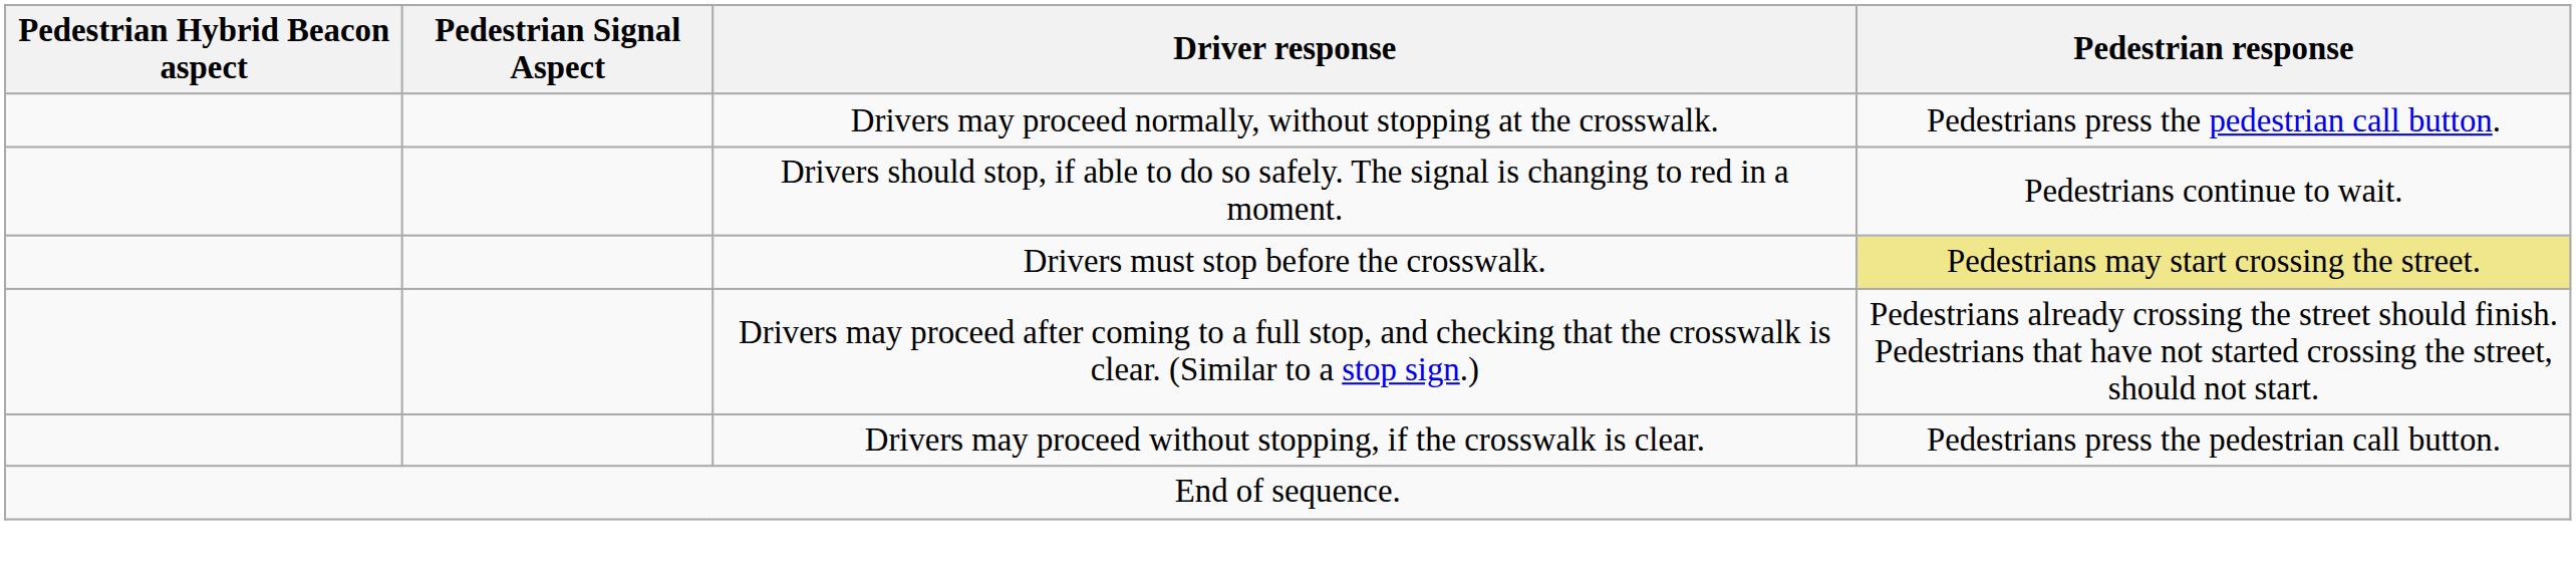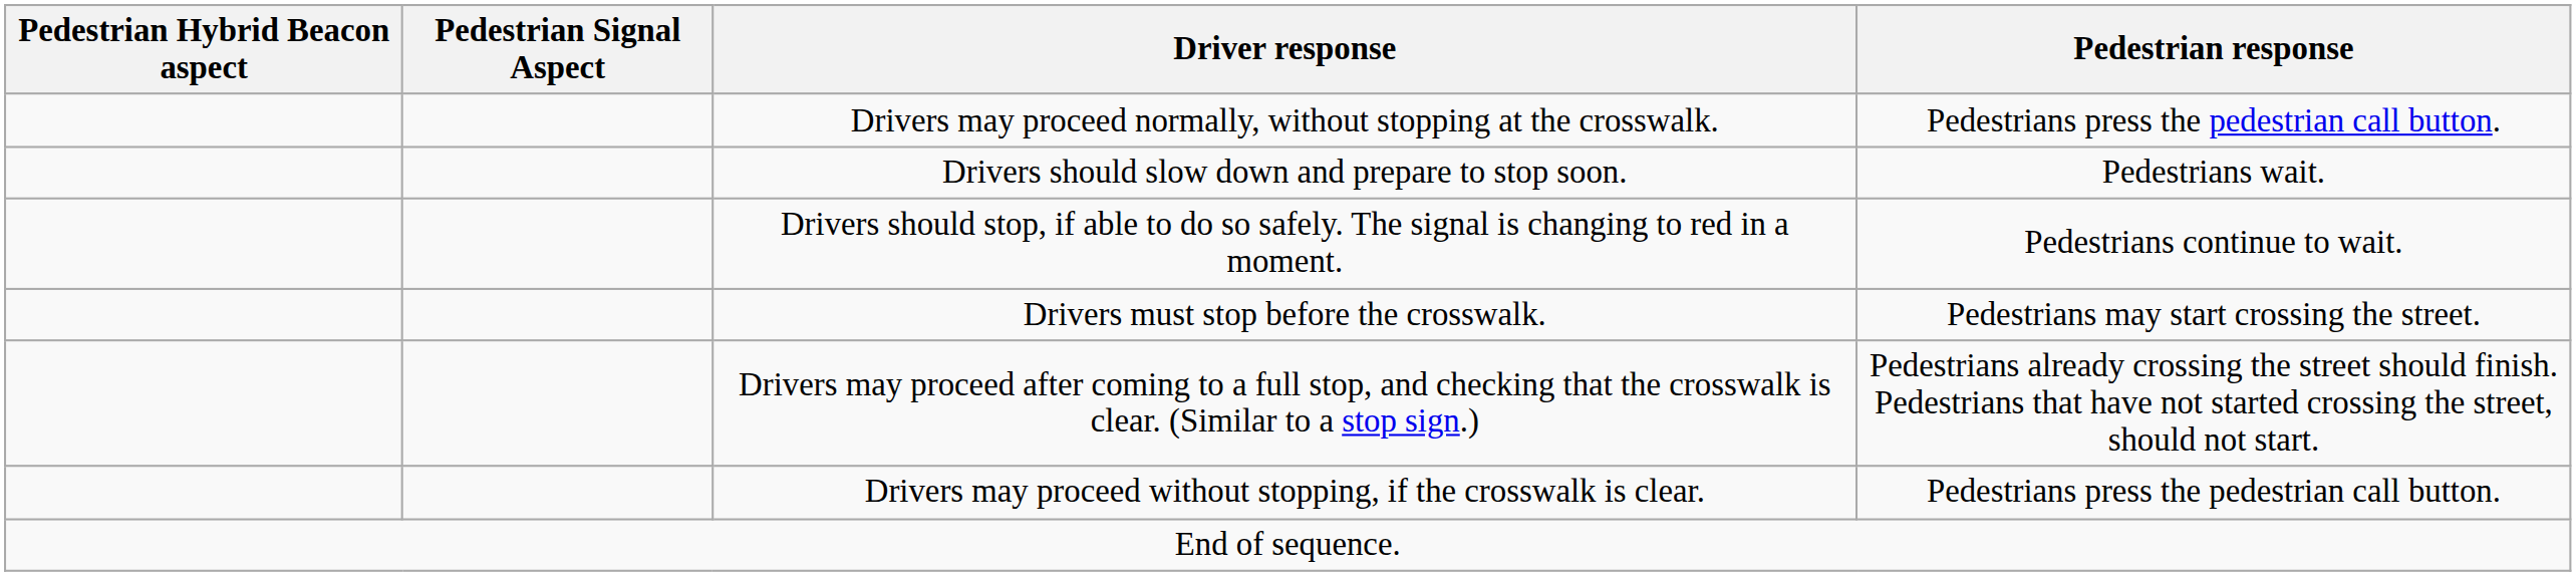+ row: Drivers should slow down and prepare to stop soon. | Pedestrians wait.
Drivers must stop before the crosswalk. | Pedestrian response: khaki background -> no background
